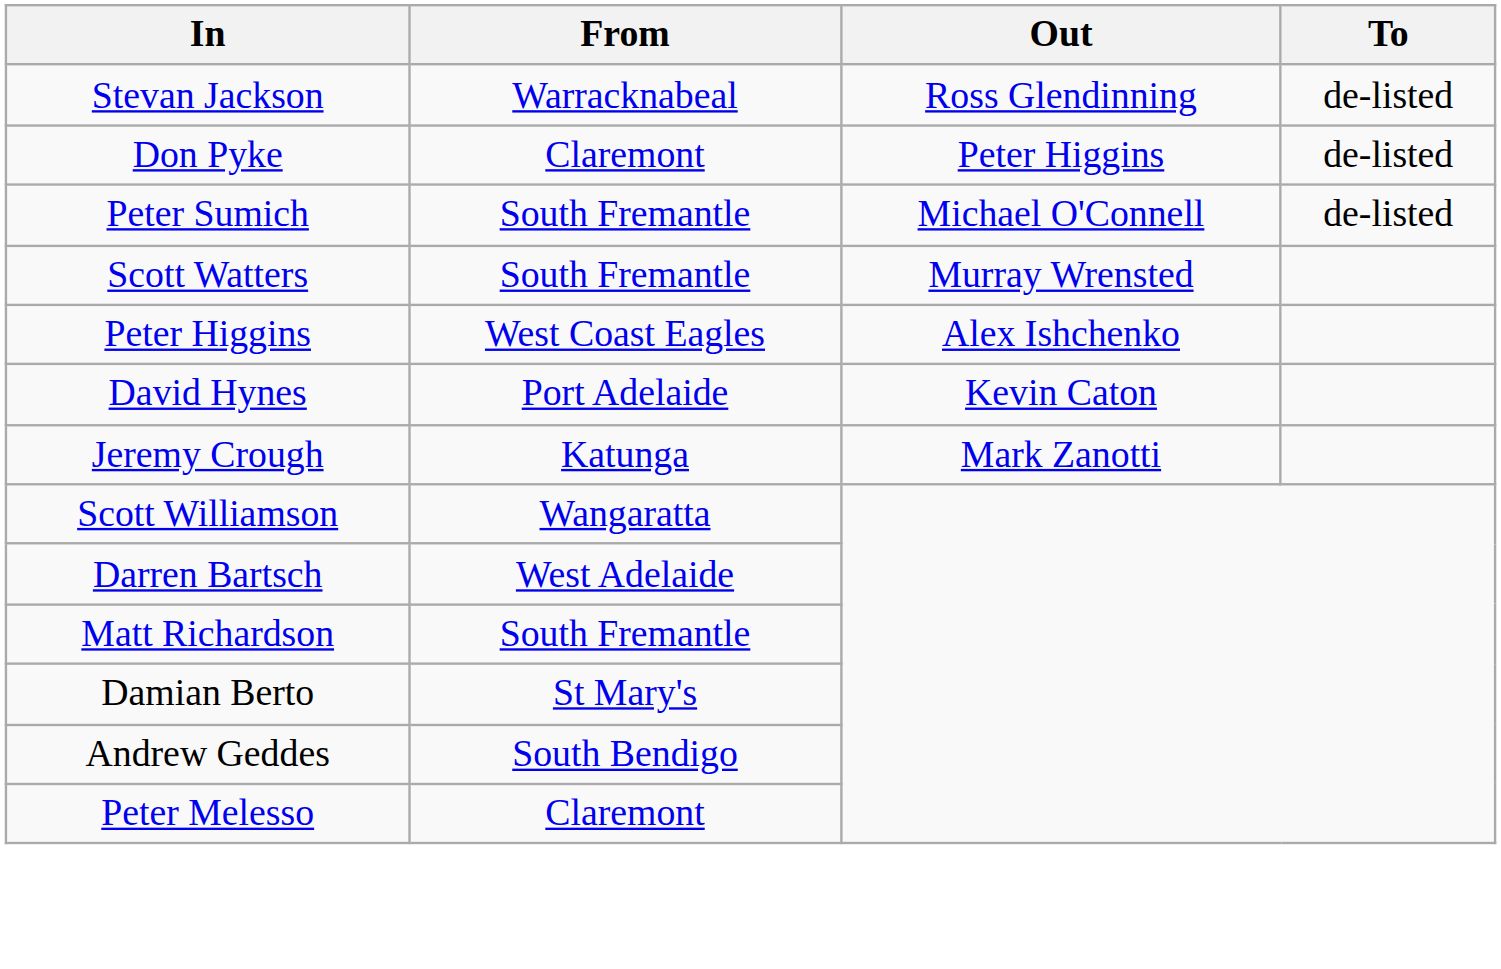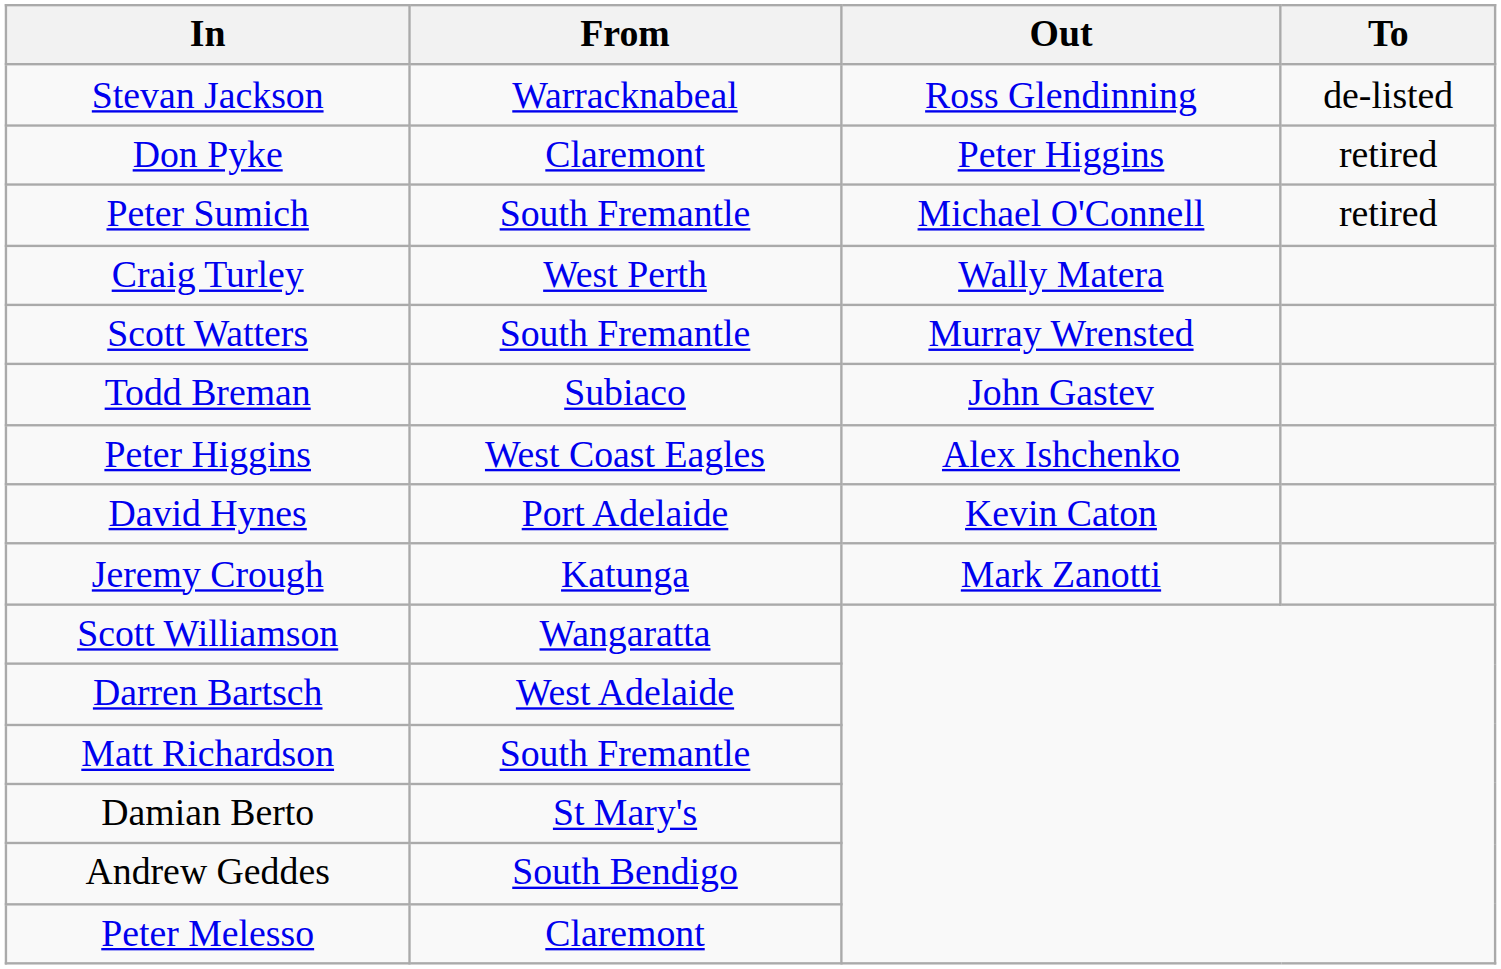Don Pyke | To: de-listed -> retired
Peter Sumich | To: de-listed -> retired
+ row: Craig Turley | West Perth | Wally Matera
+ row: Todd Breman | Subiaco | John Gastev
